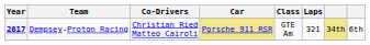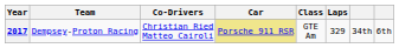2017 | Laps: 321 -> 329
2017 | column 7: khaki background -> no background
